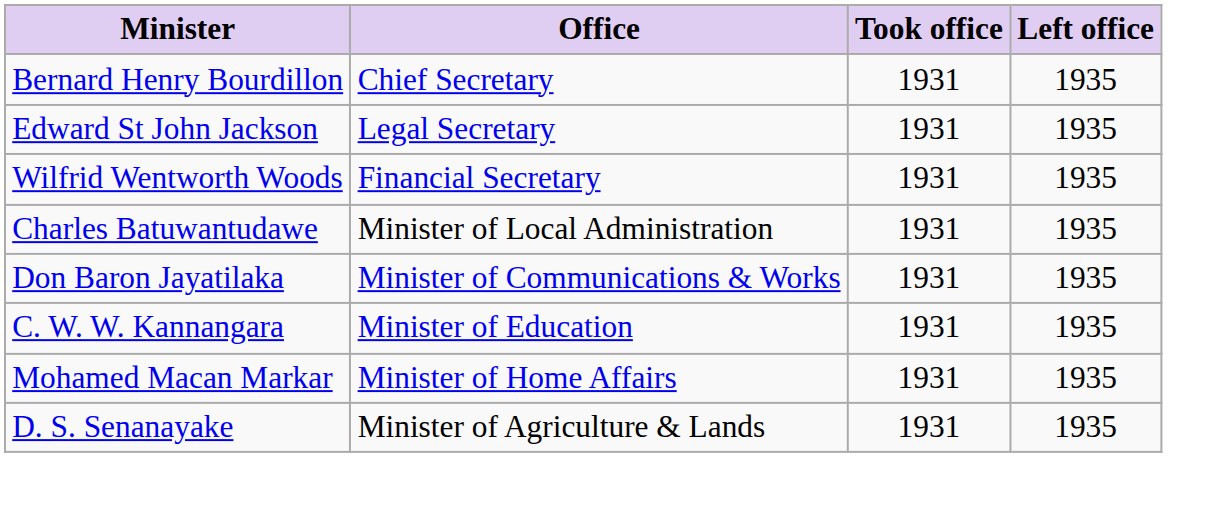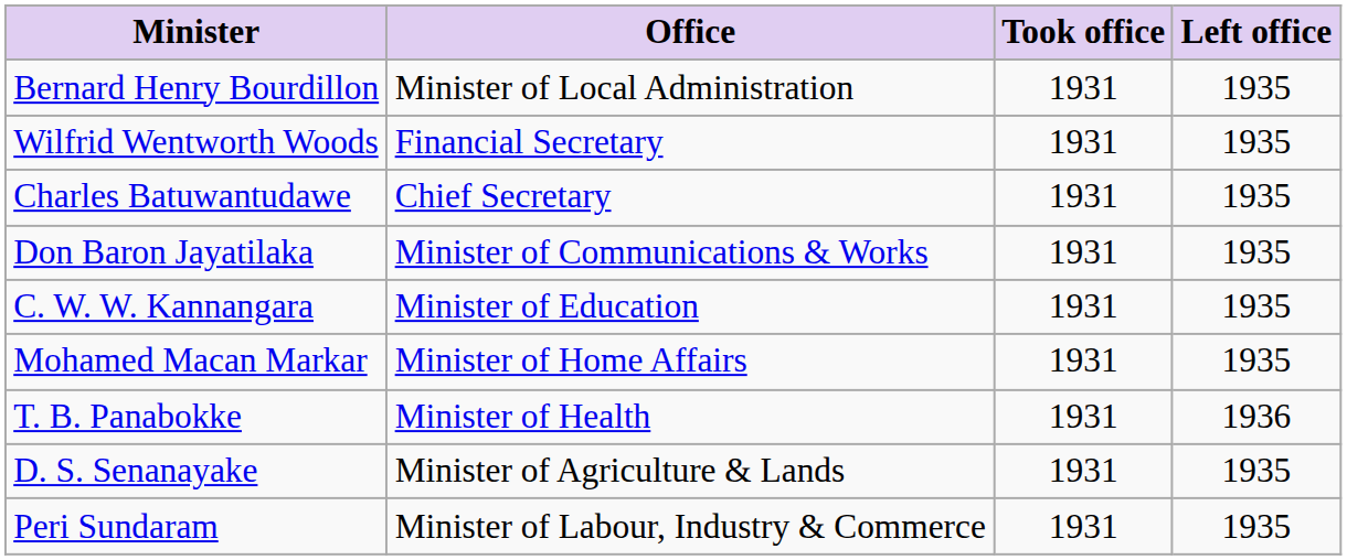Bernard Henry Bourdillon | Office: Chief Secretary -> Minister of Local Administration
- row: Edward St John Jackson | Legal Secretary | 1931 | 1935
Charles Batuwantudawe | Office: Minister of Local Administration -> Chief Secretary
+ row: T. B. Panabokke | Minister of Health | 1931 | 1936
+ row: Peri Sundaram | Minister of Labour, Industry & Commerce | 1931 | 1935
